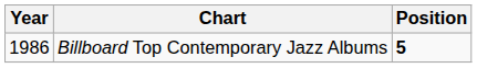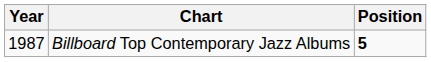Billboard Top Contemporary Jazz Albums | Year: 1986 -> 1987
